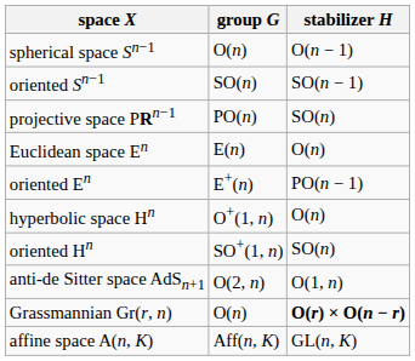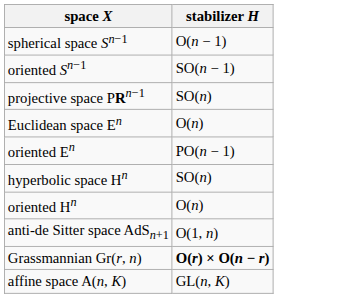- column: group G | O(n) | SO(n) | PO(n) | E(n) | E+(n) | O+(1, n) | SO+(1, n) | O(2, n) | O(n) | Aff(n, K)
hyperbolic space Hn | stabilizer H: O(n) -> SO(n)
oriented Hn | stabilizer H: SO(n) -> O(n)
